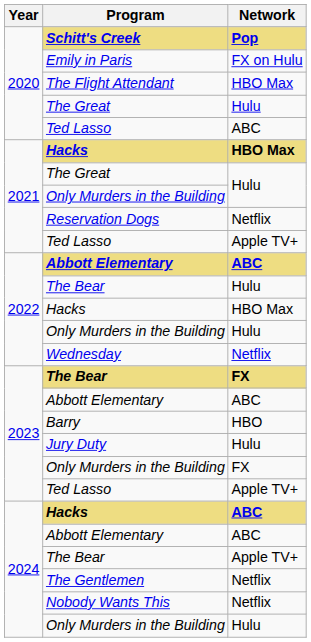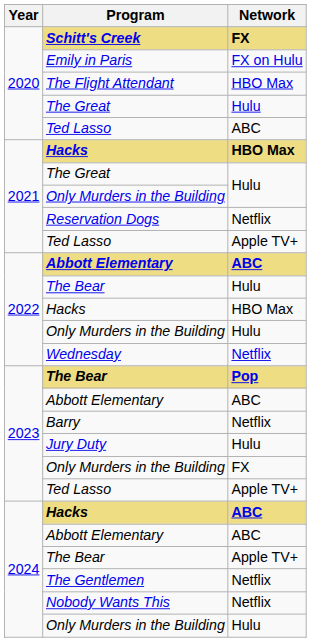Schitt's Creek | Network: Pop -> FX
2023 / The Bear | Network: FX -> Pop
Barry | Network: HBO -> Netflix
